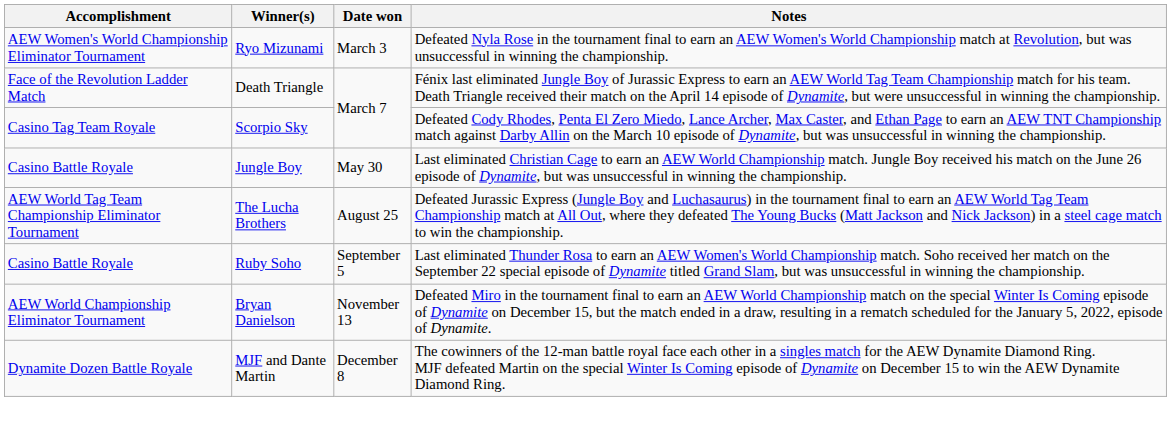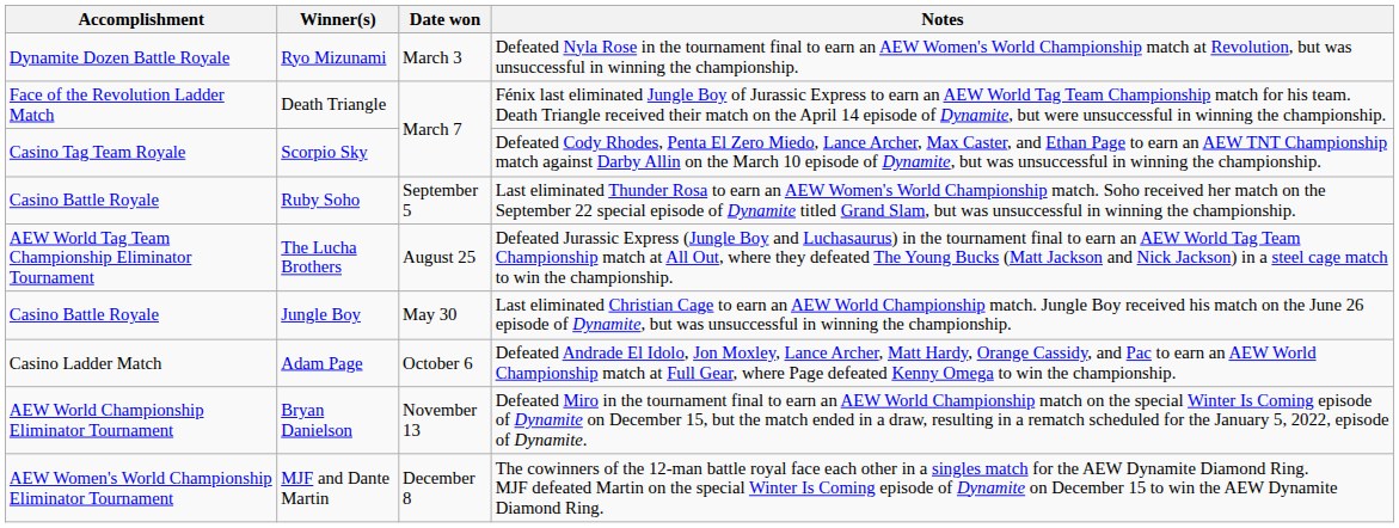Ryo Mizunami | Accomplishment: AEW Women's World Championship Eliminator Tournament -> Dynamite Dozen Battle Royale
rows swapped: Jungle Boy <-> Ruby Soho
+ row: Casino Ladder Match | Adam Page | October 6 | Defeated Andrade El Idolo, Jon Moxley, Lance Archer, Matt Hardy, Orange Cassidy, and Pac to earn an AEW World Championship match at Full Gear, where Page defeated Kenny Omega to win the championship.
MJF and Dante Martin | Accomplishment: Dynamite Dozen Battle Royale -> AEW Women's World Championship Eliminator Tournament
